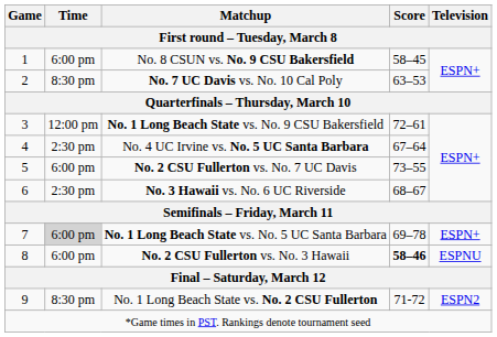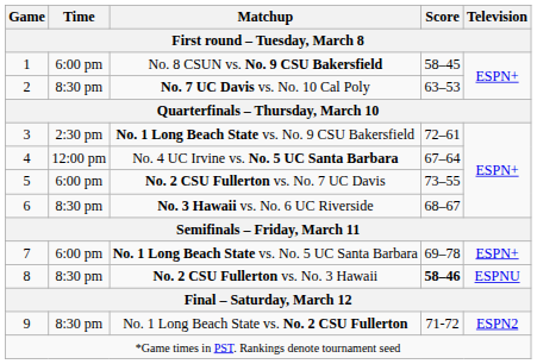No. 1 Long Beach State vs. No. 9 CSU Bakersfield | Time: 12:00 pm -> 2:30 pm
No. 4 UC Irvine vs. No. 5 UC Santa Barbara | Time: 2:30 pm -> 12:00 pm
No. 3 Hawaii vs. No. 6 UC Riverside | Time: 2:30 pm -> 8:30 pm
No. 1 Long Beach State vs. No. 5 UC Santa Barbara | Time: lightgrey background -> no background
No. 2 CSU Fullerton vs. No. 3 Hawaii | Time: 6:00 pm -> 8:30 pm
